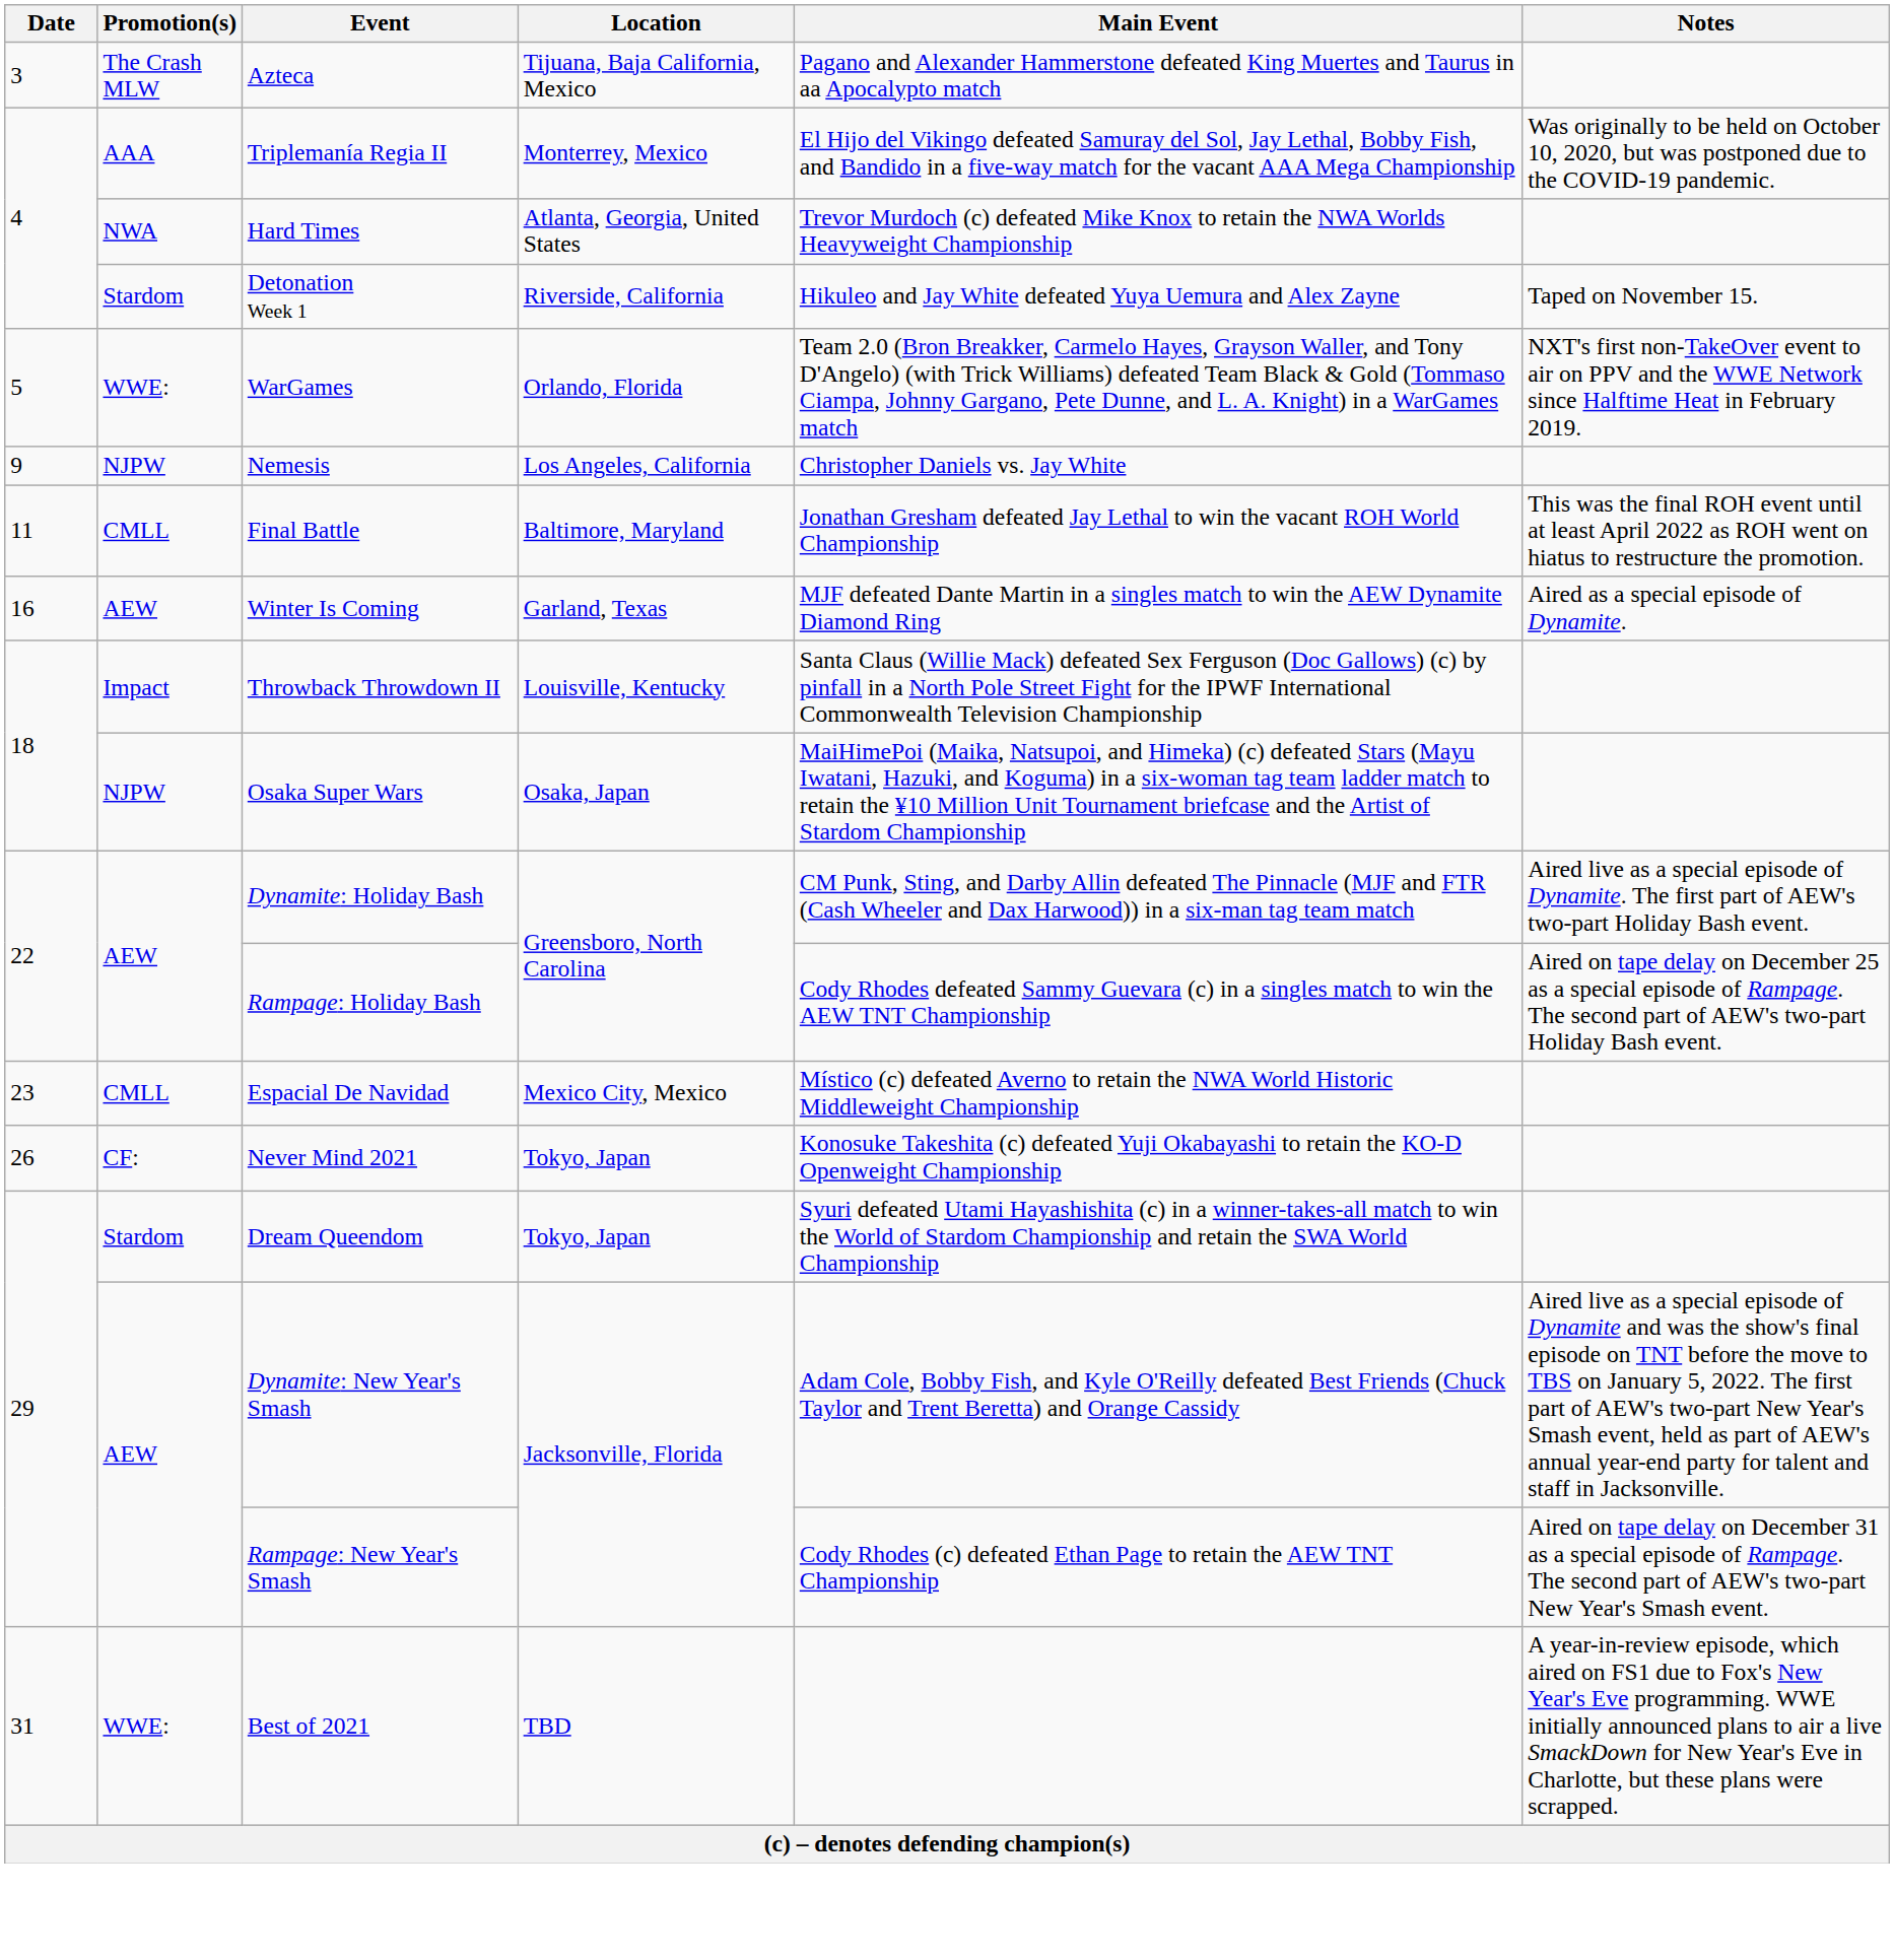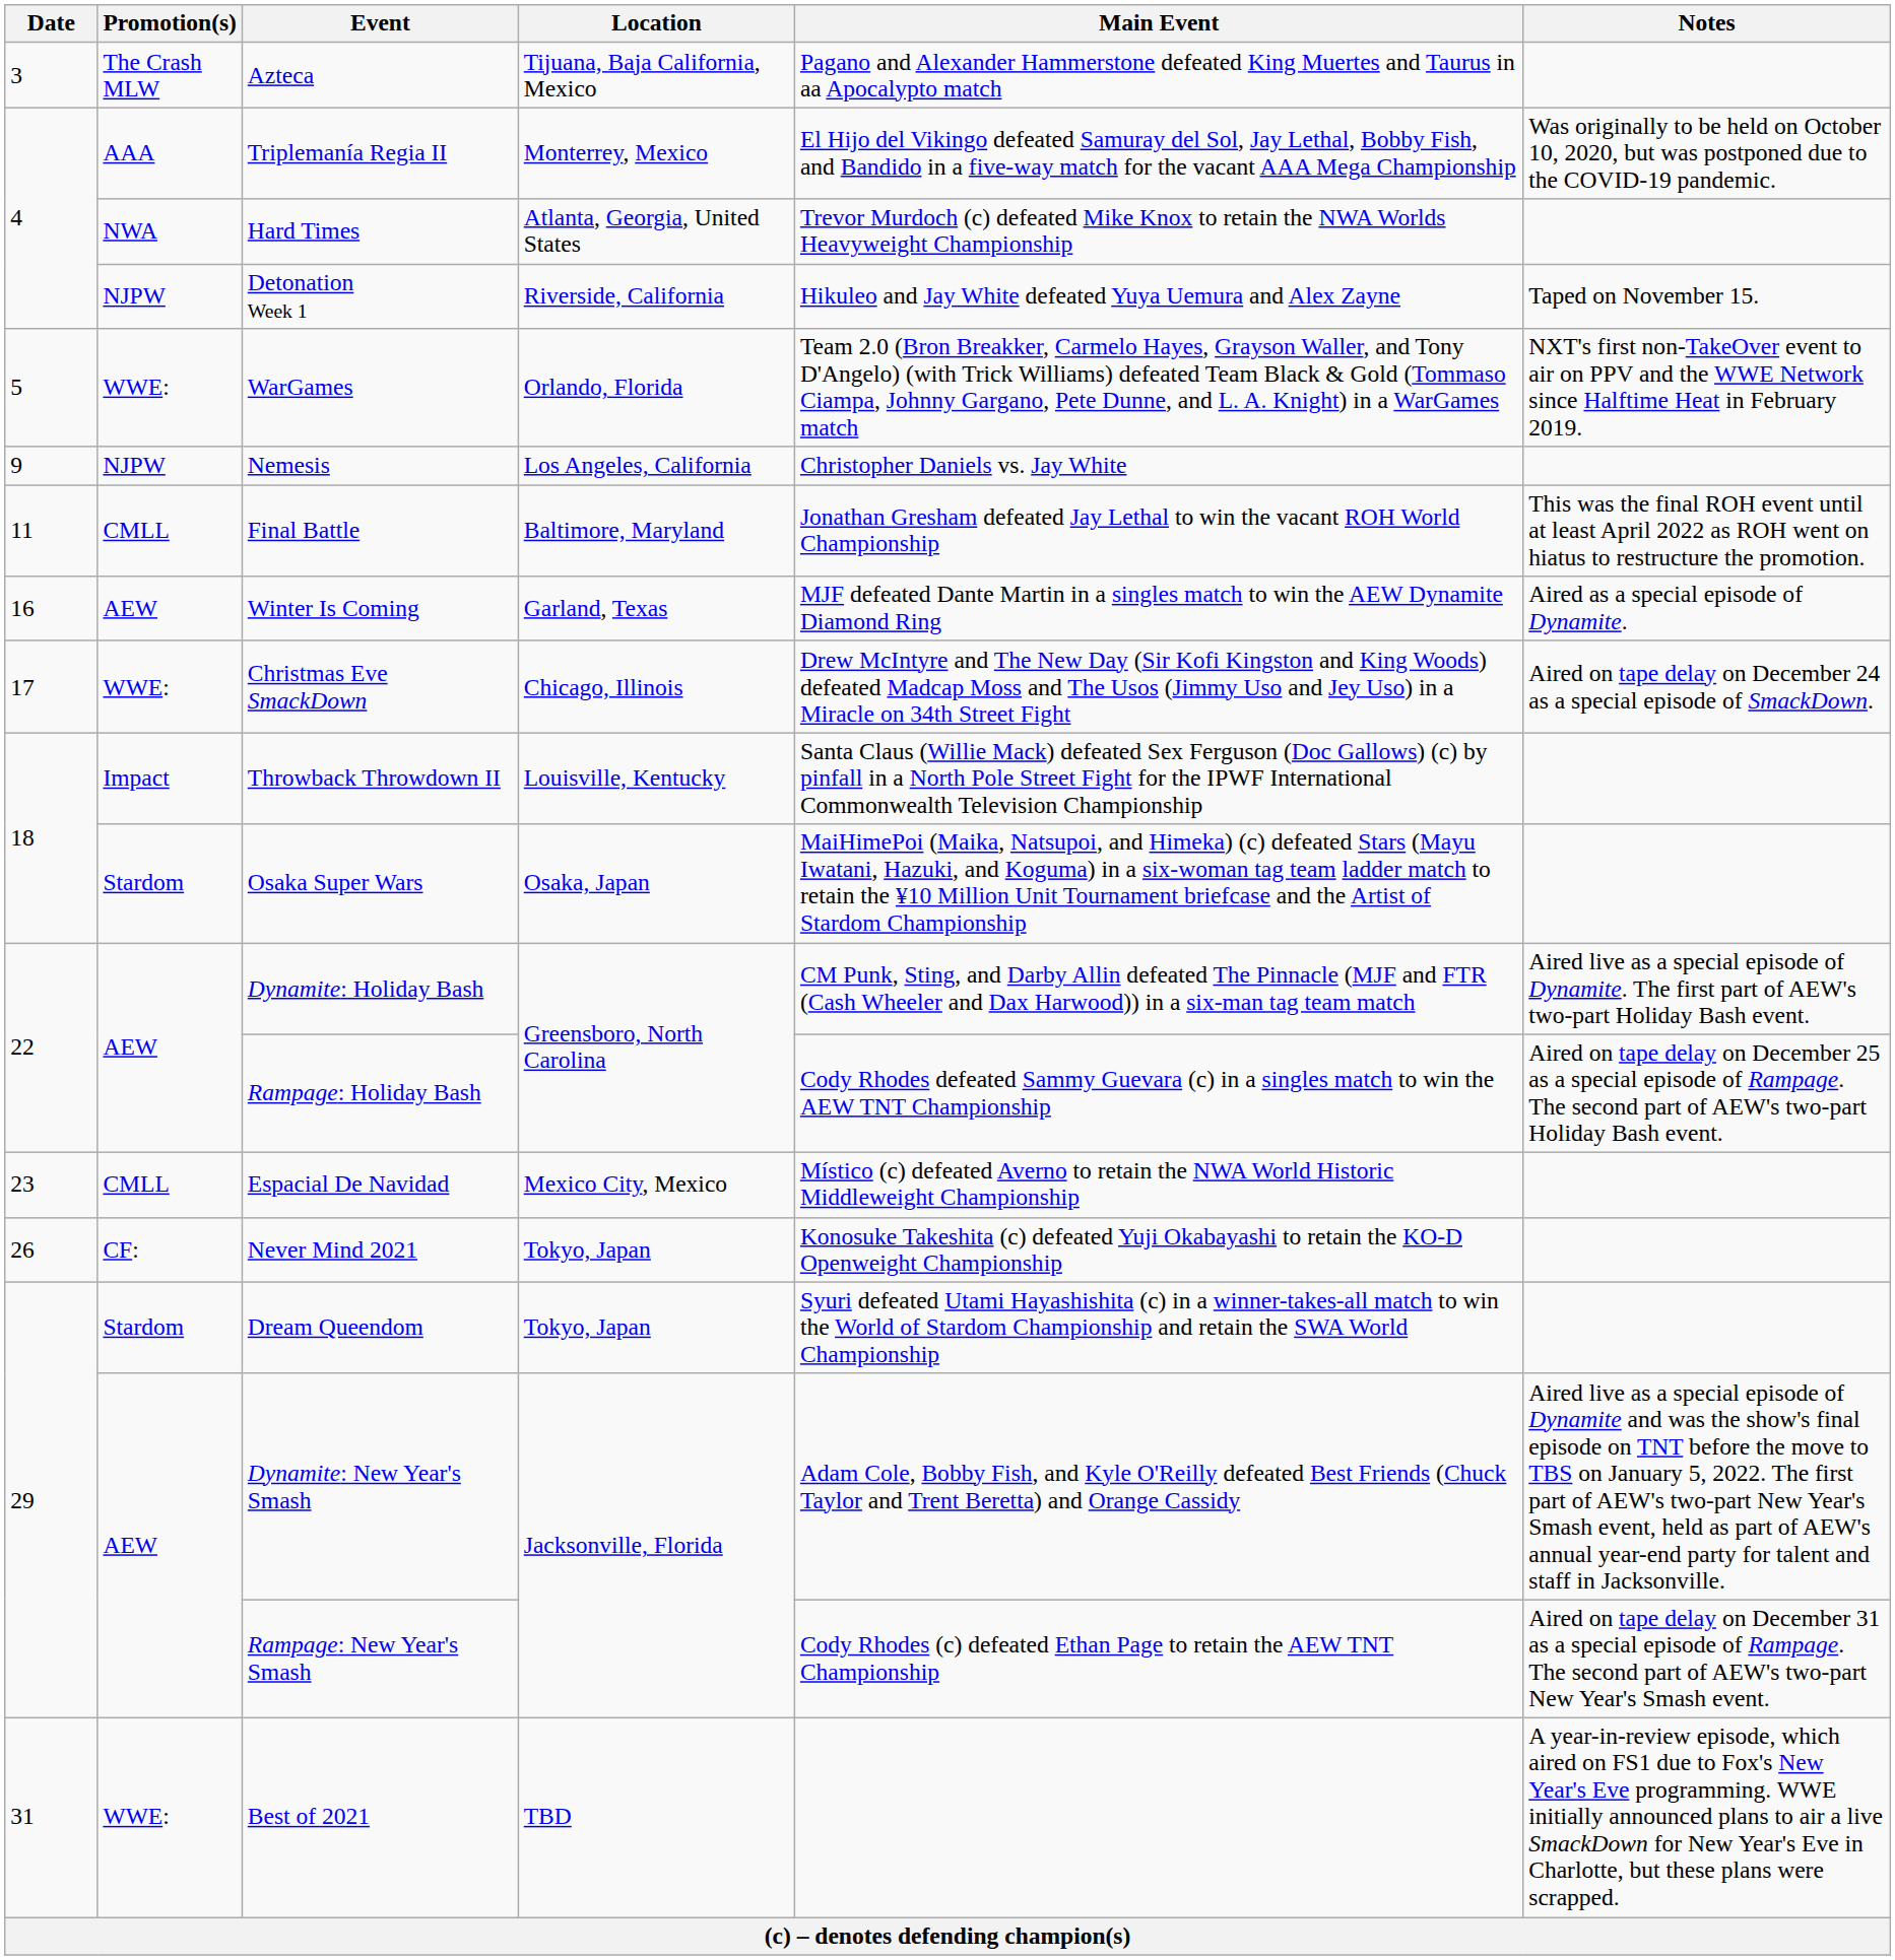Detonation Week 1 | Promotion(s): Stardom -> NJPW
+ row: 17 | WWE: | Christmas Eve SmackDown | Chicago, Illinois | Drew McIntyre and The New Day (Sir Kofi Kingston and King Woods) defeated Madcap Moss and The Usos (Jimmy Uso and Jey Uso) in a Miracle on 34th Street Fight | Aired on tape delay on December 24 as a special episode of SmackDown.
Osaka Super Wars | Promotion(s): NJPW -> Stardom
